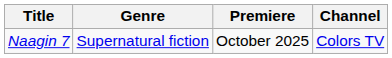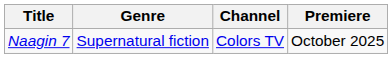columns swapped: Channel <-> Premiere
